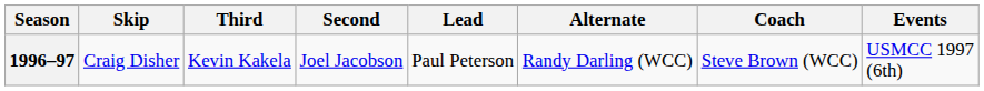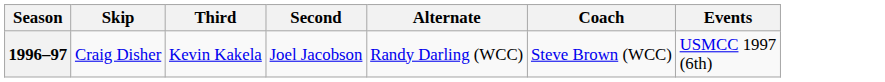- column: Lead | Paul Peterson
